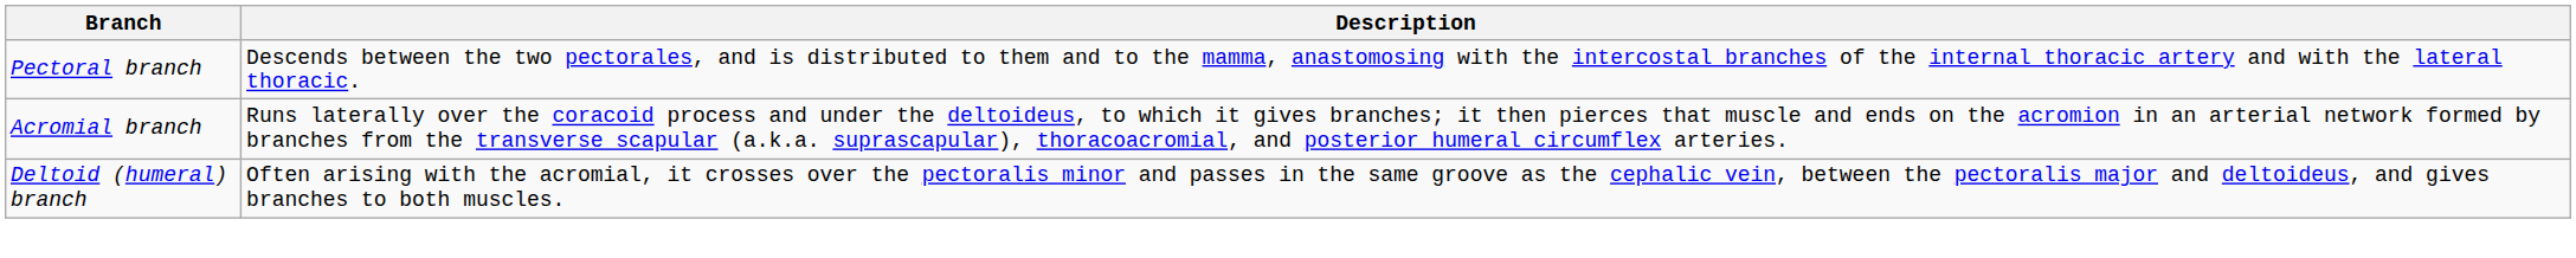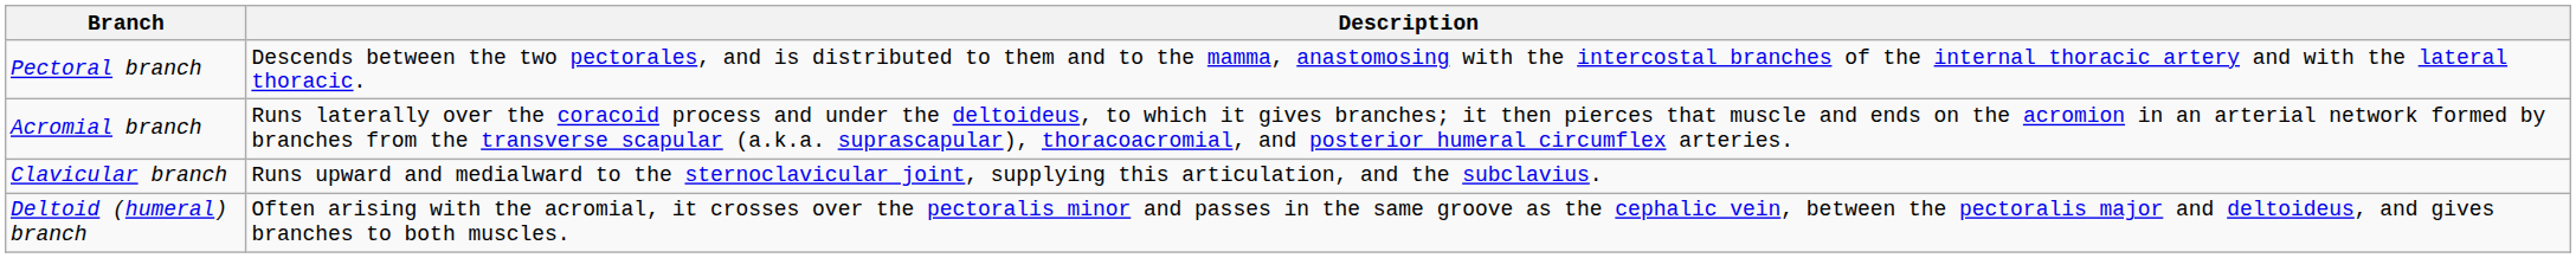+ row: Clavicular branch | Runs upward and medialward to the sternoclavicular joint, supplying this articulation, and the subclavius.
